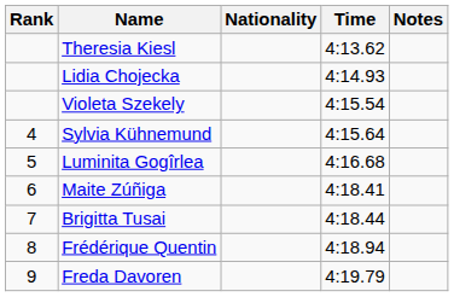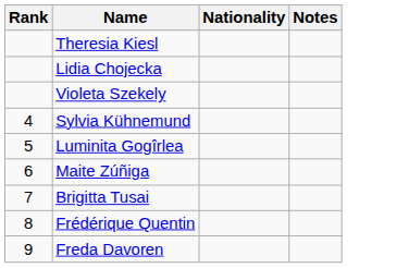- column: Time | 4:13.62 | 4:14.93 | 4:15.54 | 4:15.64 | 4:16.68 | 4:18.41 | 4:18.44 | 4:18.94 | 4:19.79
